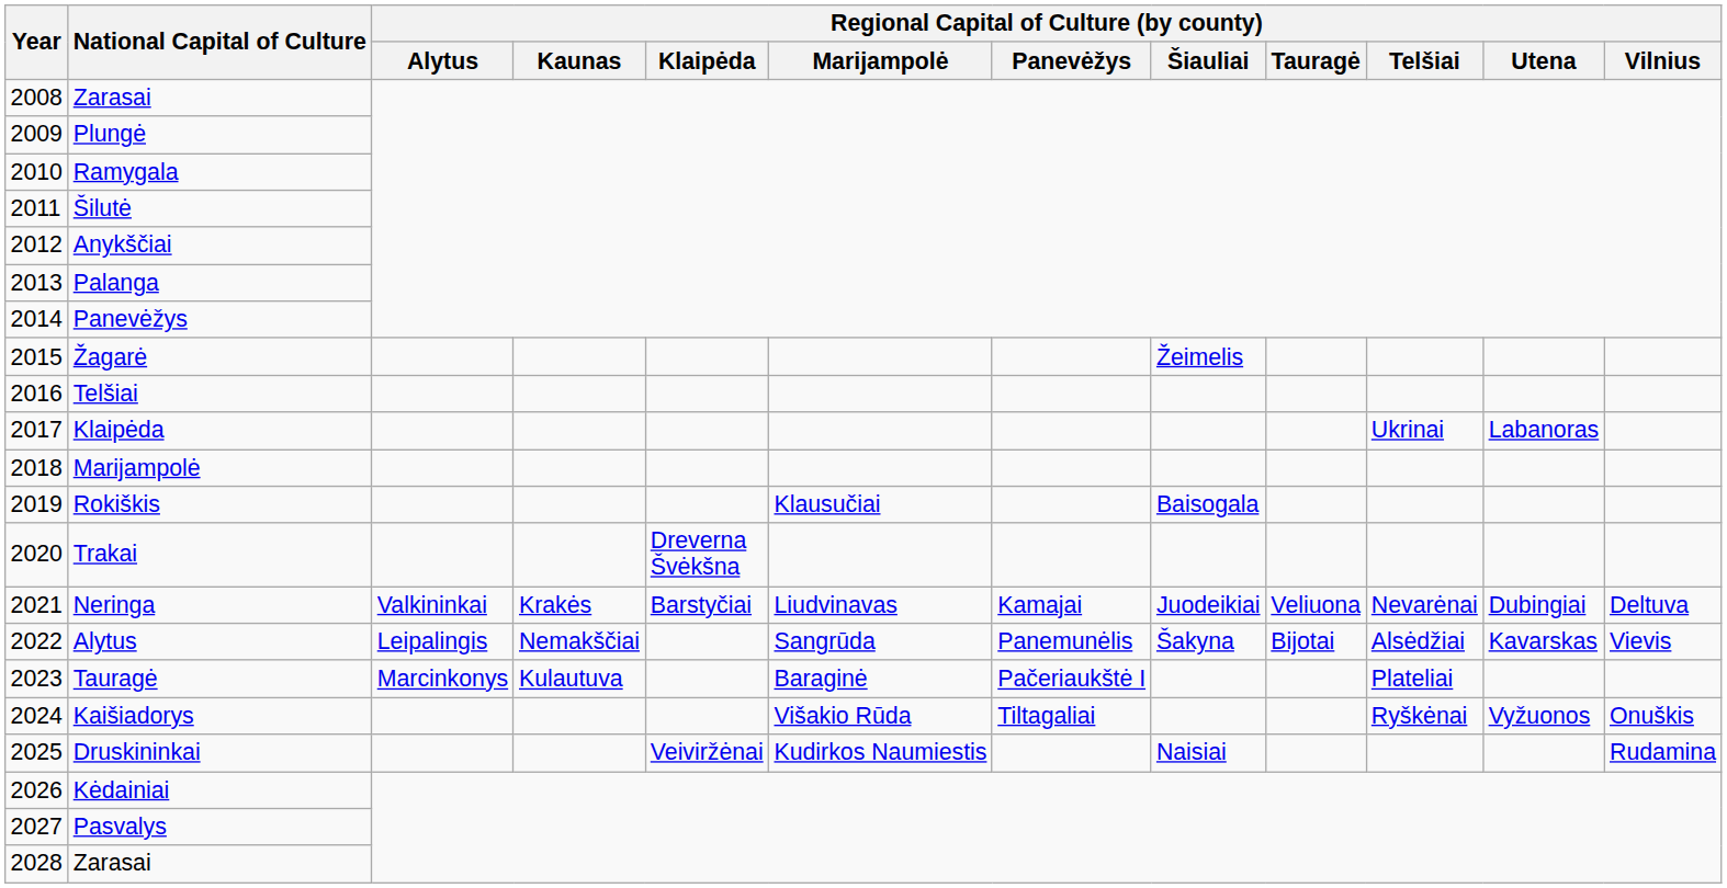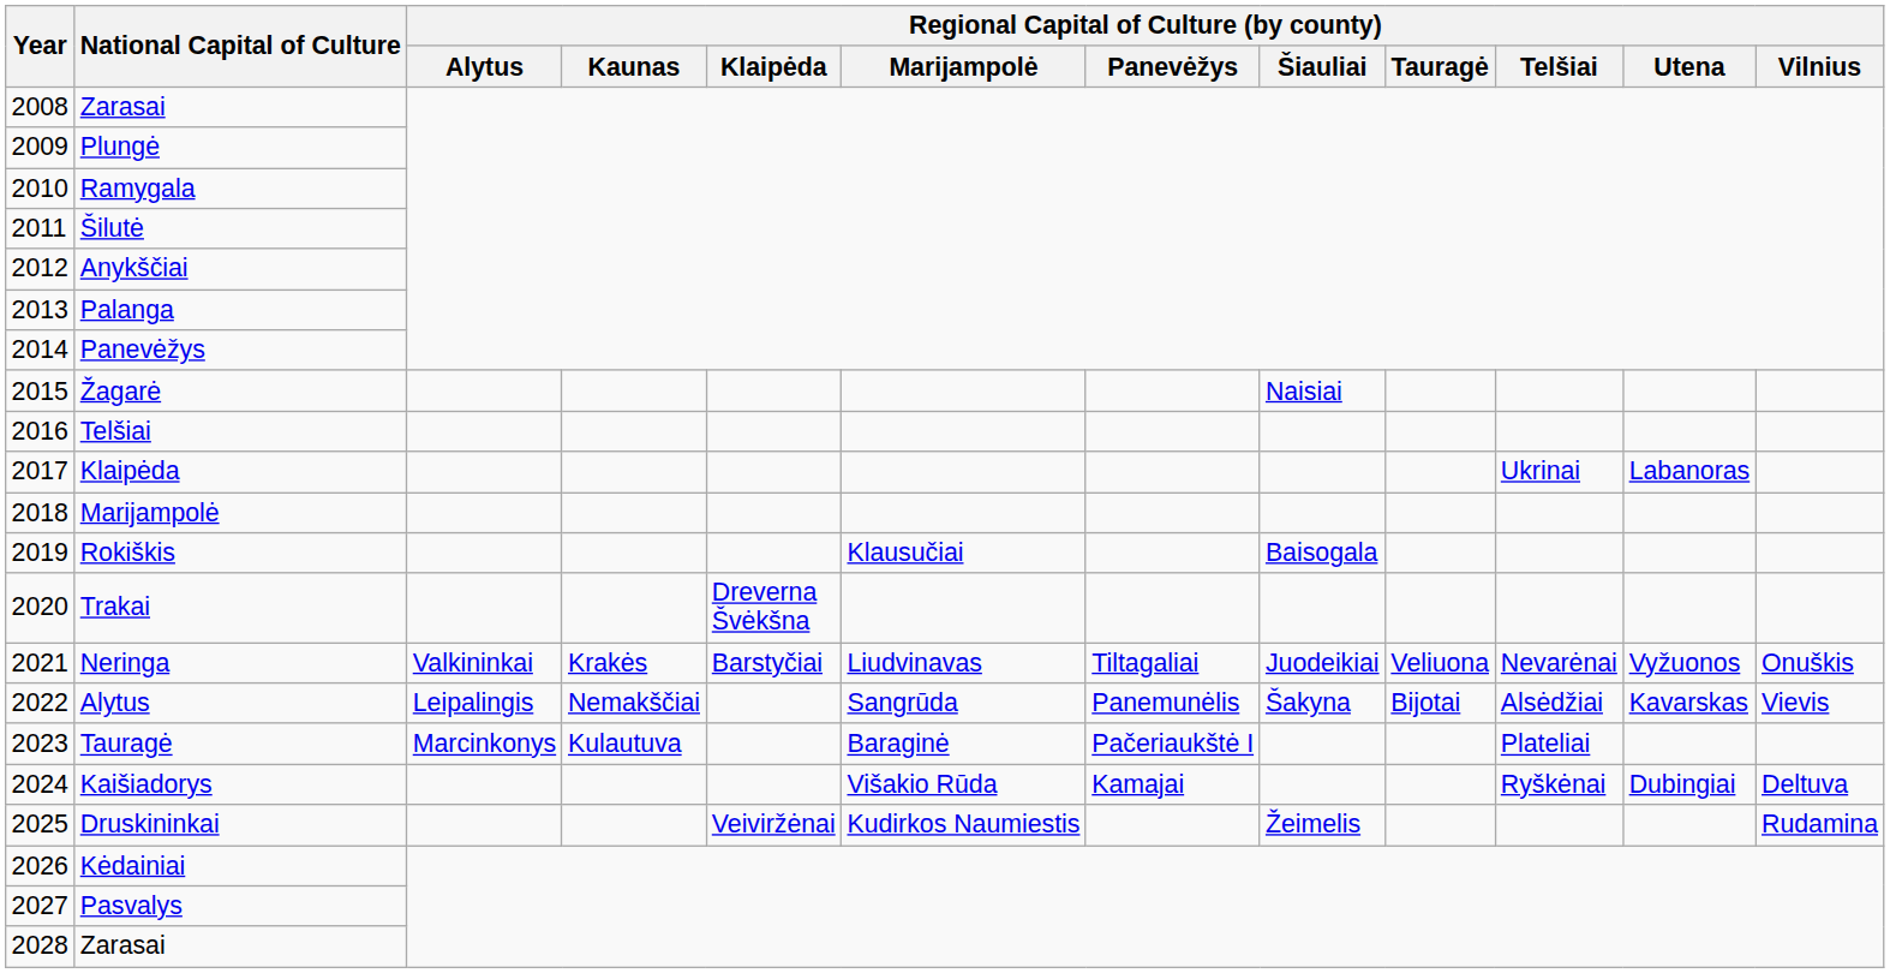Žagarė | Regional Capital of Culture (by county) / Šiauliai: Žeimelis -> Naisiai
Neringa | Regional Capital of Culture (by county) / Panevėžys: Kamajai -> Tiltagaliai
Neringa | Regional Capital of Culture (by county) / Utena: Dubingiai -> Vyžuonos
Neringa | Regional Capital of Culture (by county) / Vilnius: Deltuva -> Onuškis
Kaišiadorys | Regional Capital of Culture (by county) / Panevėžys: Tiltagaliai -> Kamajai
Kaišiadorys | Regional Capital of Culture (by county) / Utena: Vyžuonos -> Dubingiai
Kaišiadorys | Regional Capital of Culture (by county) / Vilnius: Onuškis -> Deltuva
Druskininkai | Regional Capital of Culture (by county) / Šiauliai: Naisiai -> Žeimelis
